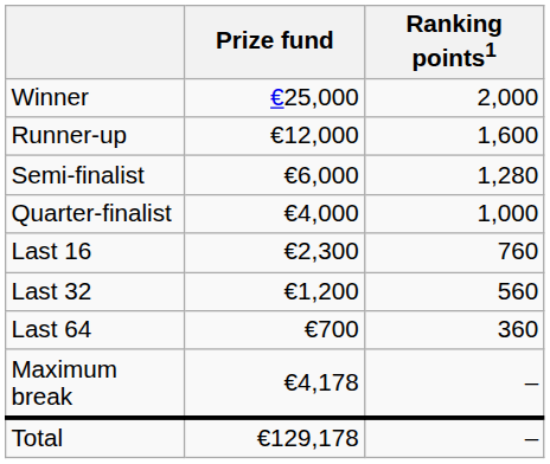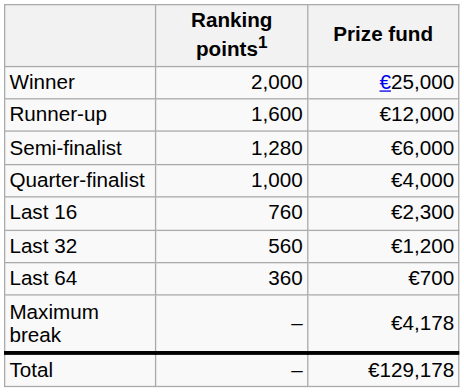columns swapped: Prize fund <-> Ranking points1
